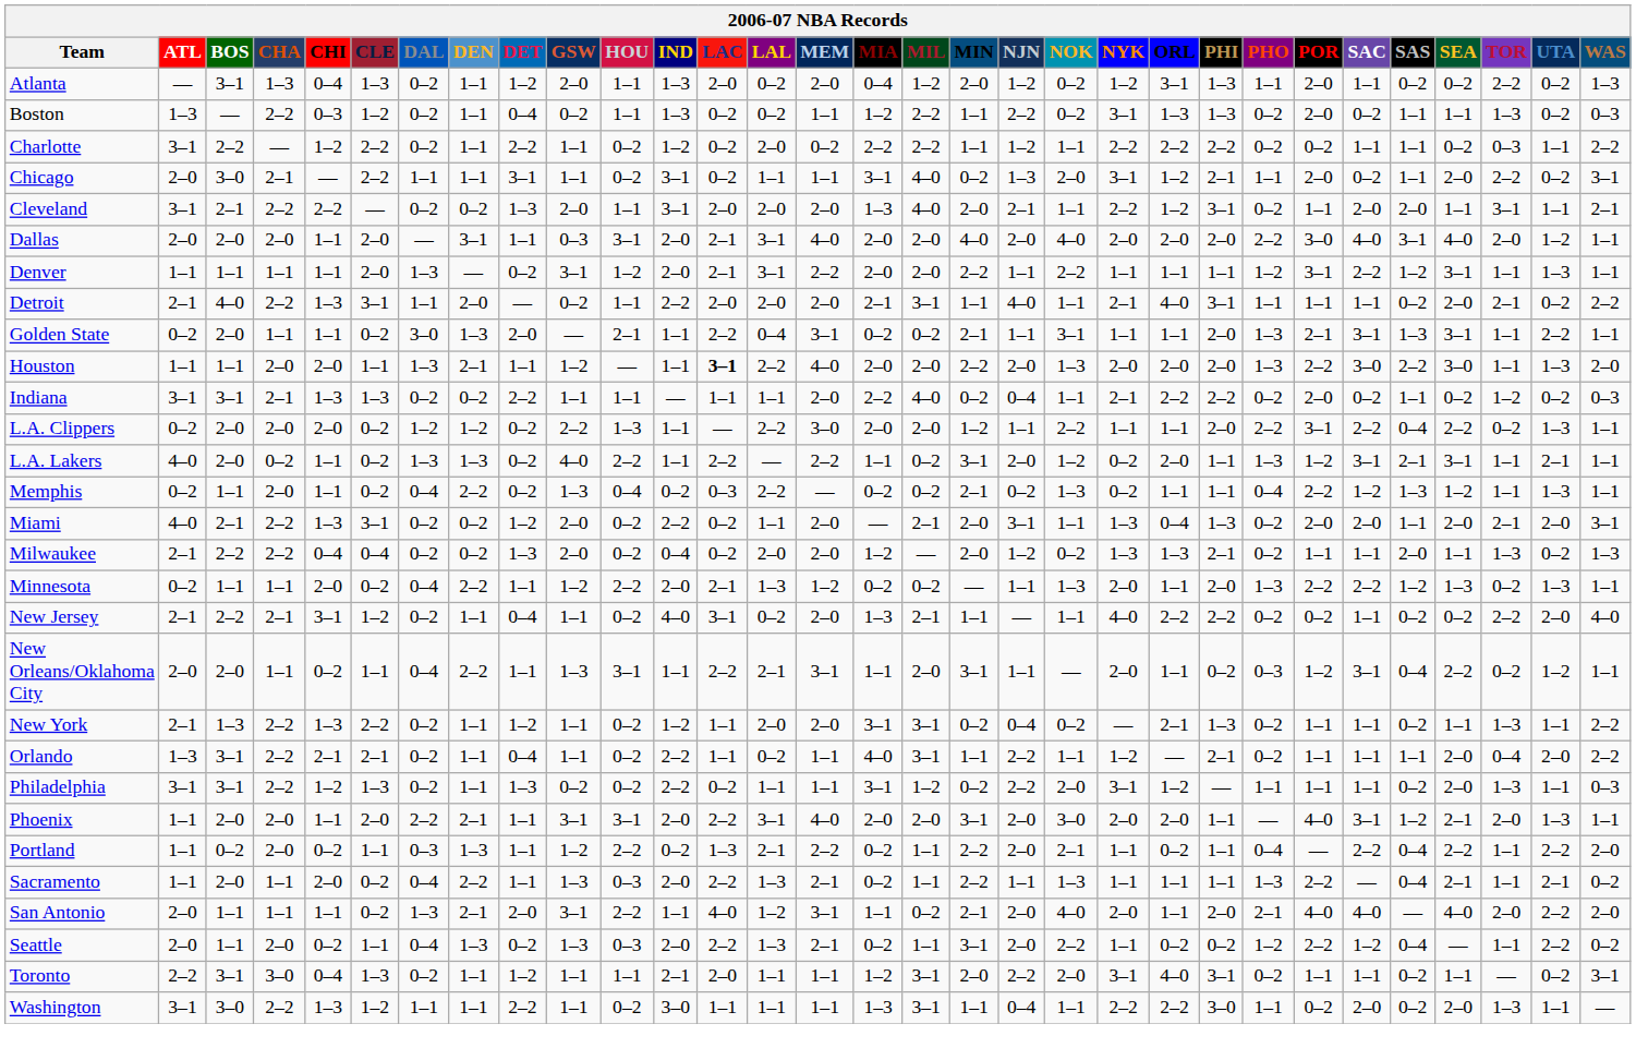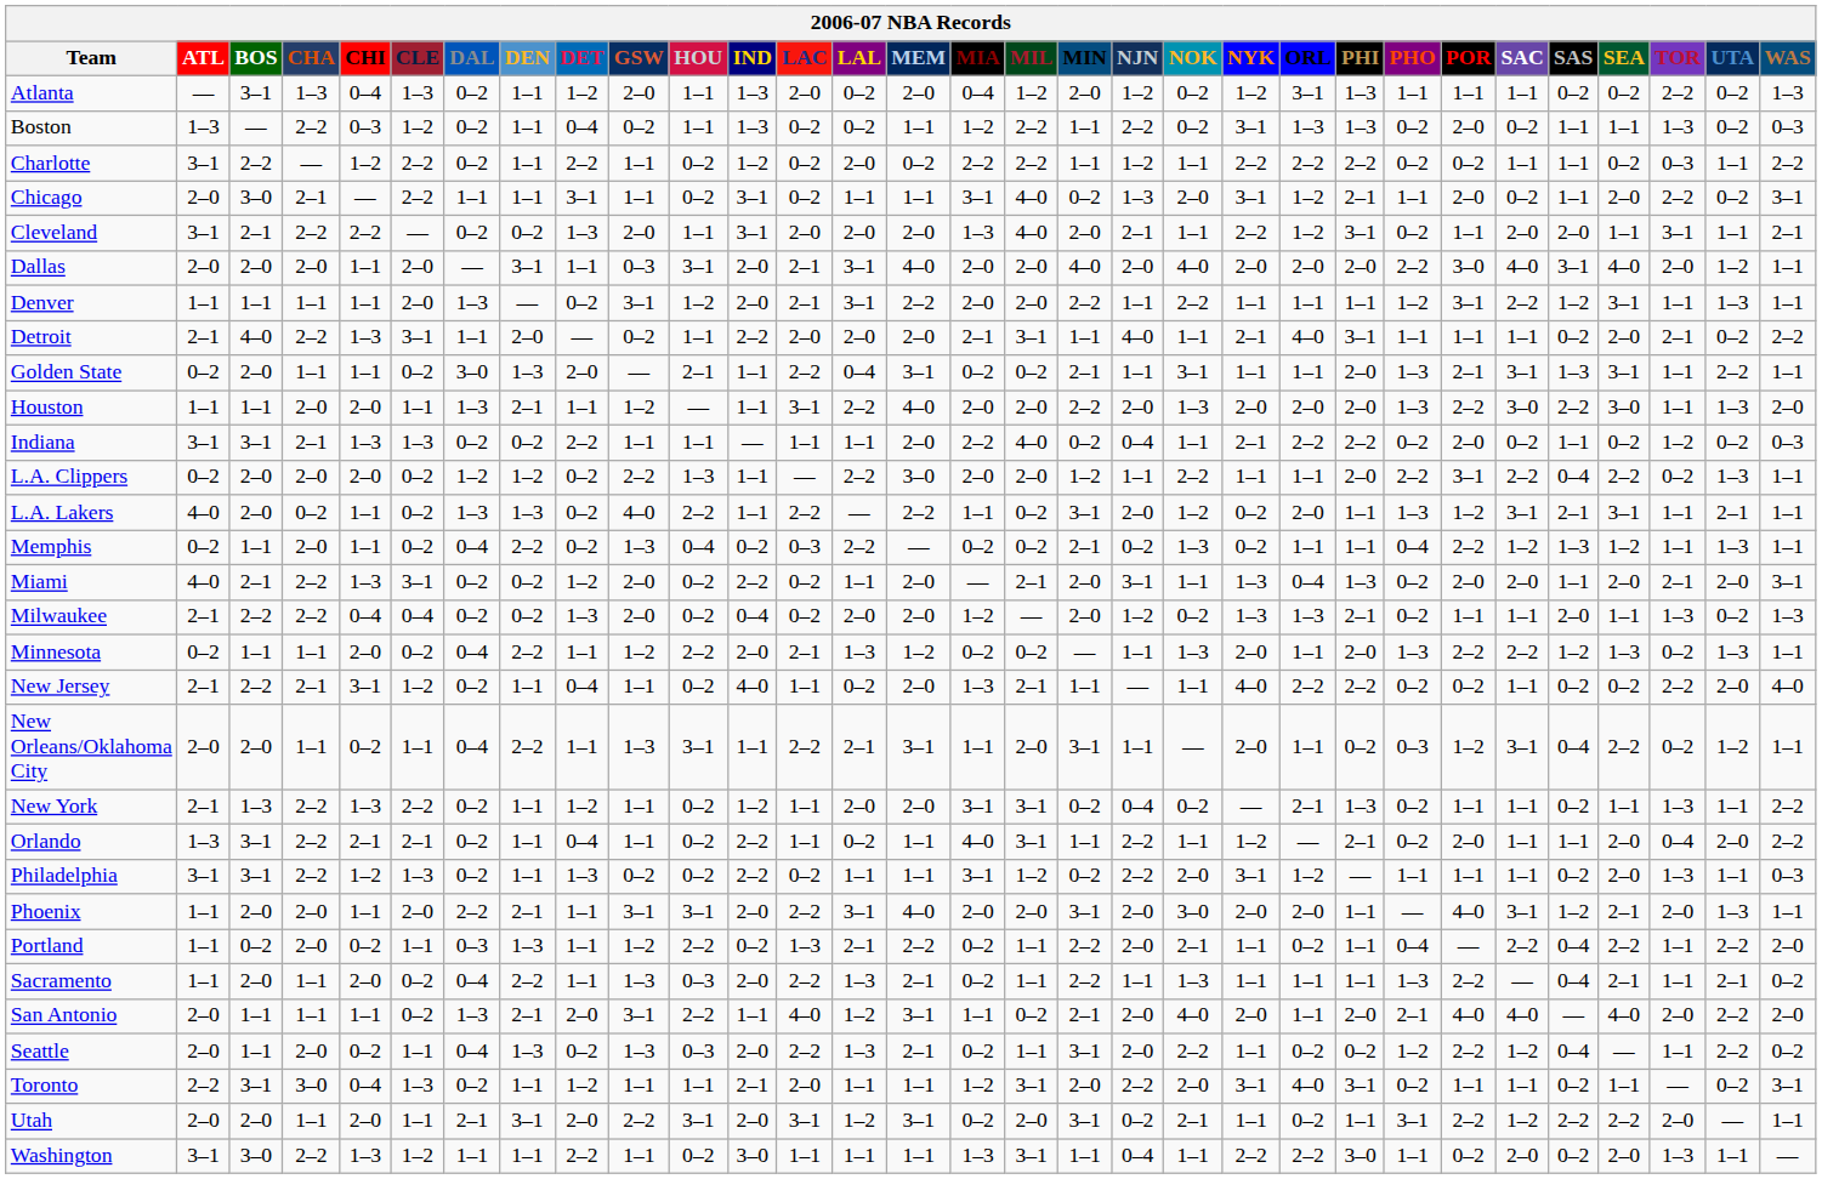Atlanta | POR: 2–0 -> 1–1
Houston | LAC: bold -> normal
New Jersey | LAC: 3–1 -> 1–1
Orlando | POR: 1–1 -> 2–0
+ row: Utah | 2–0 | 2–0 | 1–1 | 2–0 | 1–1 | 2–1 | 3–1 | 2–0 | 2–2 | 3–1 | 2–0 | 3–1 | 1–2 | 3–1 | 0–2 | 2–0 | 3–1 | 0–2 | 2–1 | 1–1 | 0–2 | 1–1 | 3–1 | 2–2 | 1–2 | 2–2 | 2–2 | 2–0 | — | 1–1
